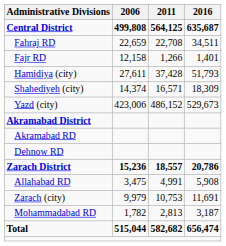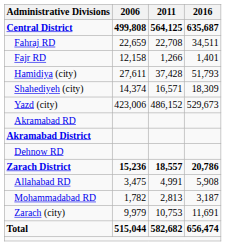rows swapped: Akramabad District <-> Akramabad RD
rows swapped: Mohammadabad RD <-> Zarach (city)
